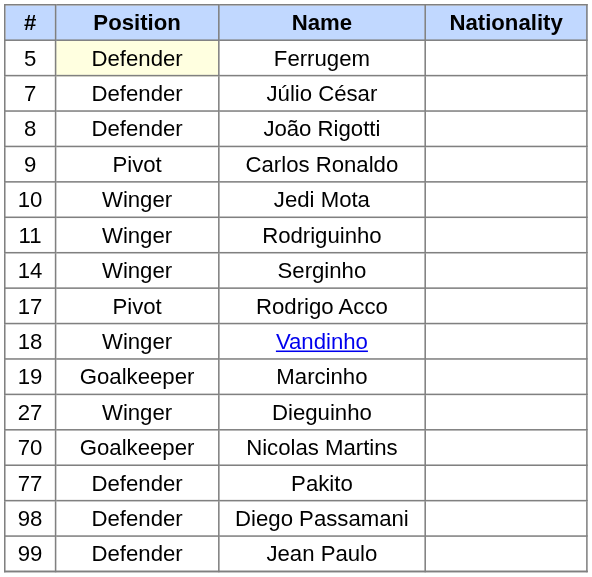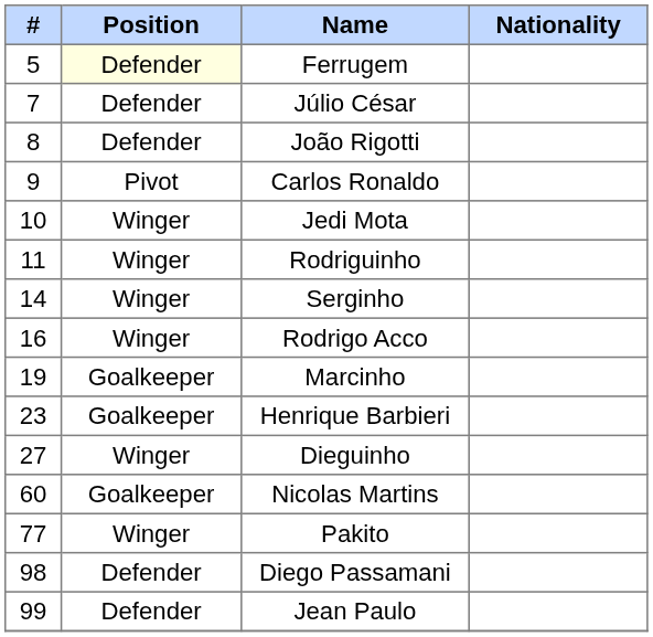Rodrigo Acco | #: 17 -> 16
Rodrigo Acco | Position: Pivot -> Winger
- row: 18 | Winger | Vandinho
+ row: 23 | Goalkeeper | Henrique Barbieri
Nicolas Martins | #: 70 -> 60
Pakito | Position: Defender -> Winger
